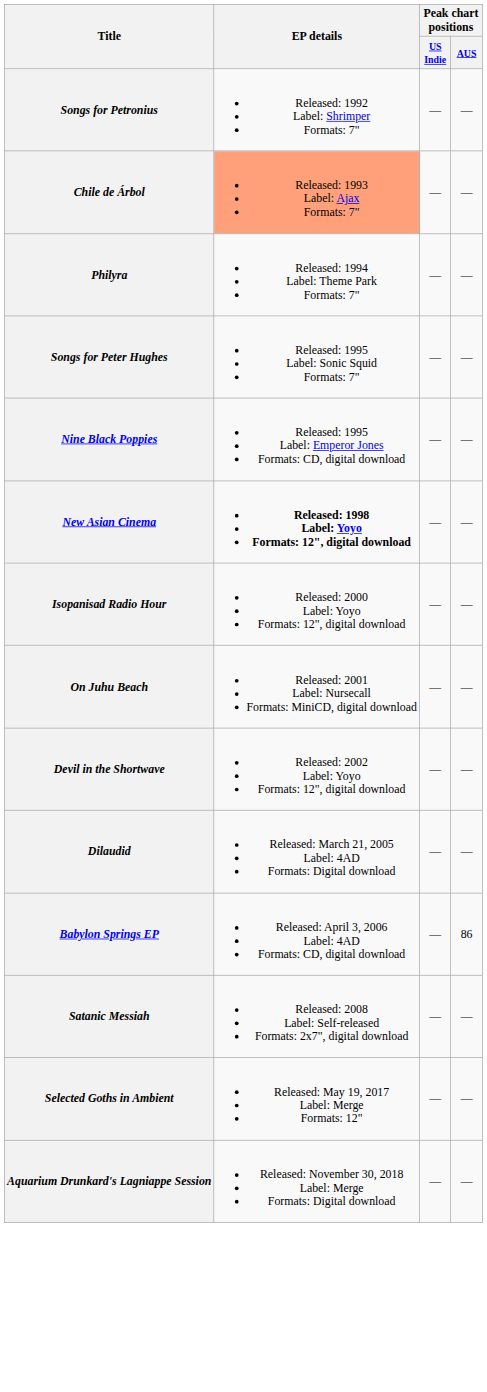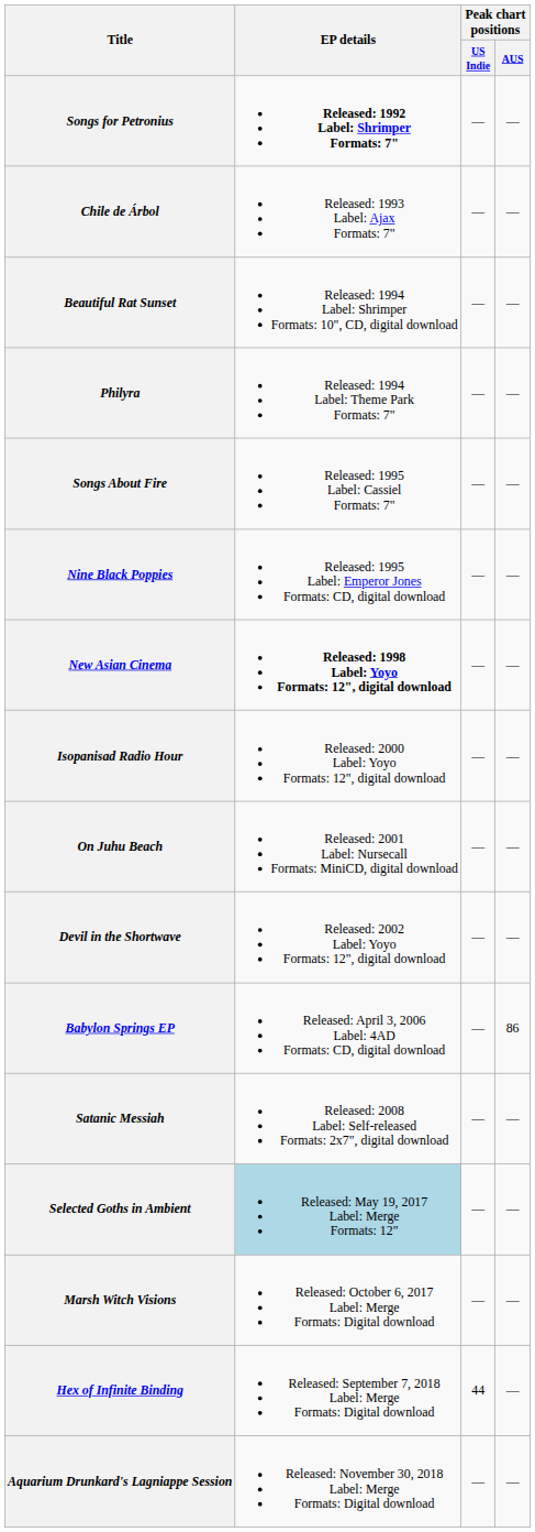Songs for Petronius | EP details: normal -> bold
Chile de Árbol | EP details: lightsalmon background -> no background
+ row: Beautiful Rat Sunset | Released: 1994 Label: Shrimper Formats: 10", CD, digital download | — | —
- row: Songs for Peter Hughes | Released: 1995 Label: Sonic Squid Formats: 7" | — | —
+ row: Songs About Fire | Released: 1995 Label: Cassiel Formats: 7" | — | —
- row: Dilaudid | Released: March 21, 2005 Label: 4AD Formats: Digital download | — | —
Selected Goths in Ambient | EP details: no background -> lightblue background
+ row: Marsh Witch Visions | Released: October 6, 2017 Label: Merge Formats: Digital download | — | —
+ row: Hex of Infinite Binding | Released: September 7, 2018 Label: Merge Formats: Digital download | 44 | —
